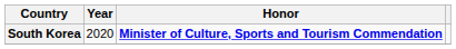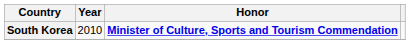South Korea | Year: 2020 -> 2010
